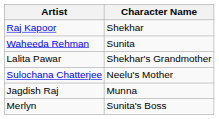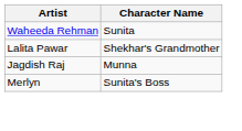- row: Raj Kapoor | Shekhar
- row: Sulochana Chatterjee | Neelu's Mother
